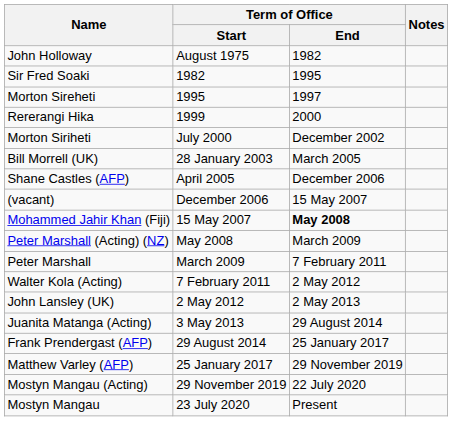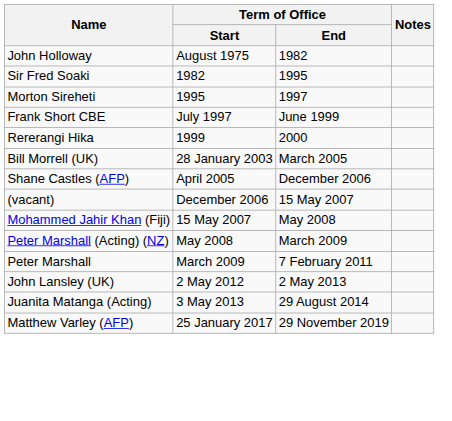+ row: Frank Short CBE | July 1997 | June 1999
- row: Morton Siriheti | July 2000 | December 2002
Mohammed Jahir Khan (Fiji) | Term of Office / End: bold -> normal
- row: Walter Kola (Acting) | 7 February 2011 | 2 May 2012
- row: Frank Prendergast (AFP) | 29 August 2014 | 25 January 2017
- row: Mostyn Mangau (Acting) | 29 November 2019 | 22 July 2020
- row: Mostyn Mangau | 23 July 2020 | Present
